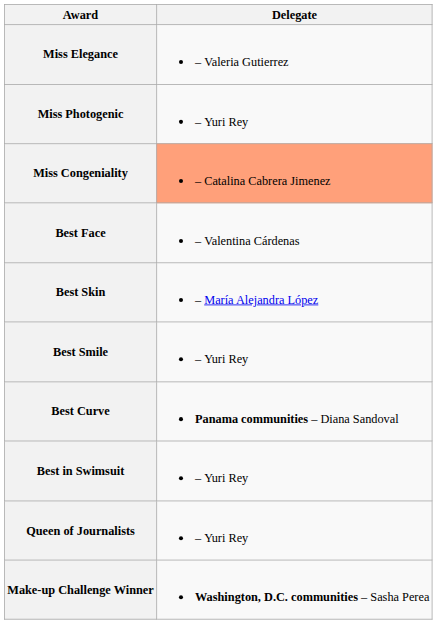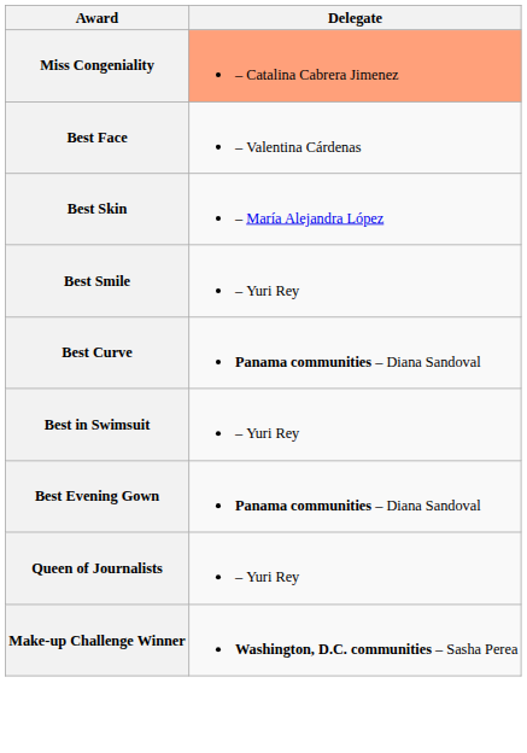- row: Miss Elegance | – Valeria Gutierrez
- row: Miss Photogenic | – Yuri Rey
+ row: Best Evening Gown | Panama communities – Diana Sandoval
